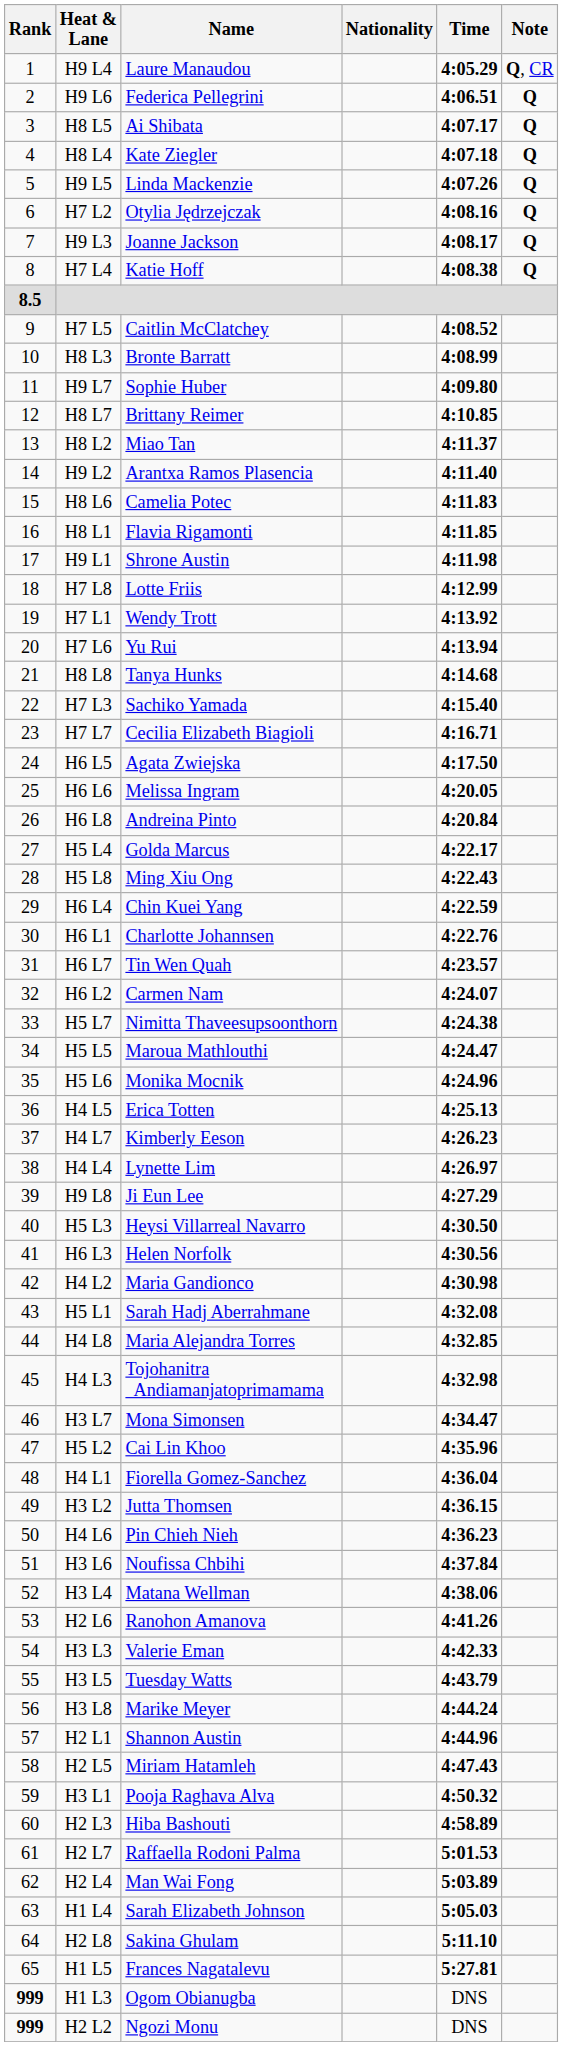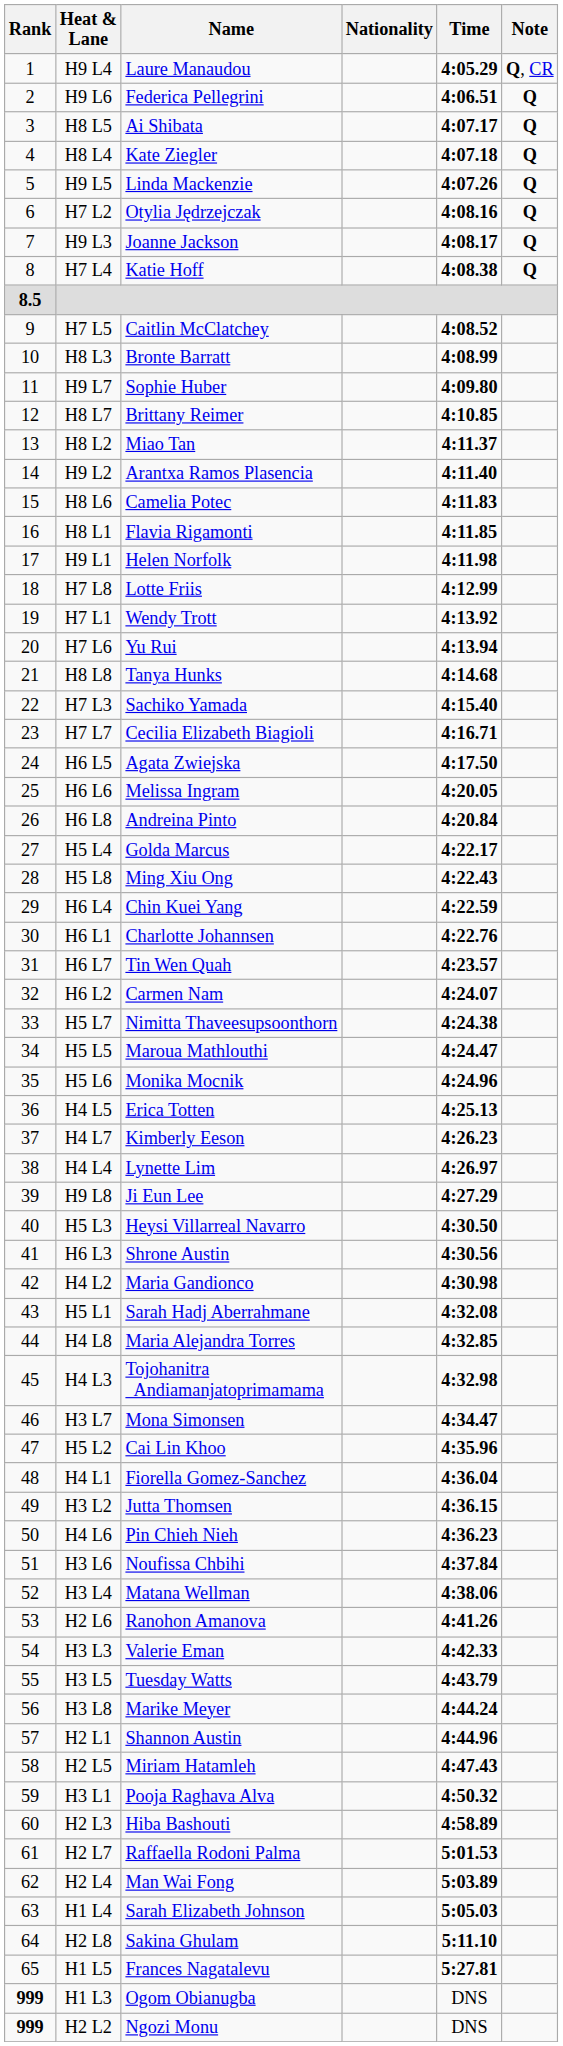H9 L1 | Name: Shrone Austin -> Helen Norfolk
H6 L3 | Name: Helen Norfolk -> Shrone Austin
